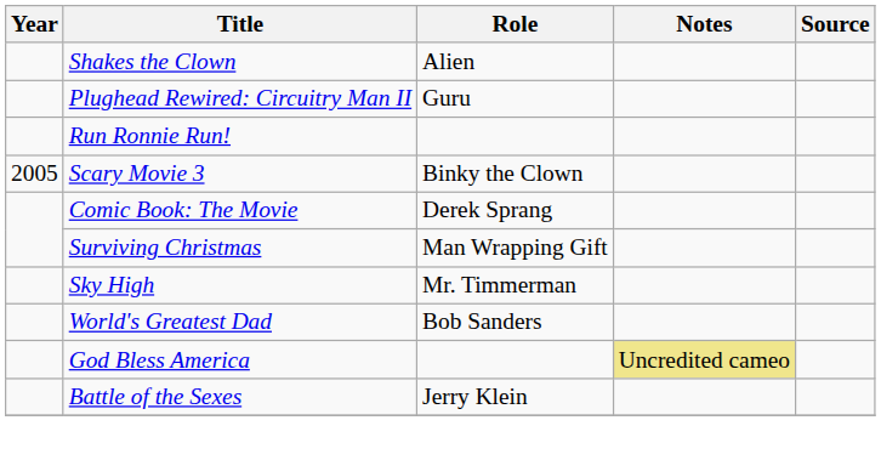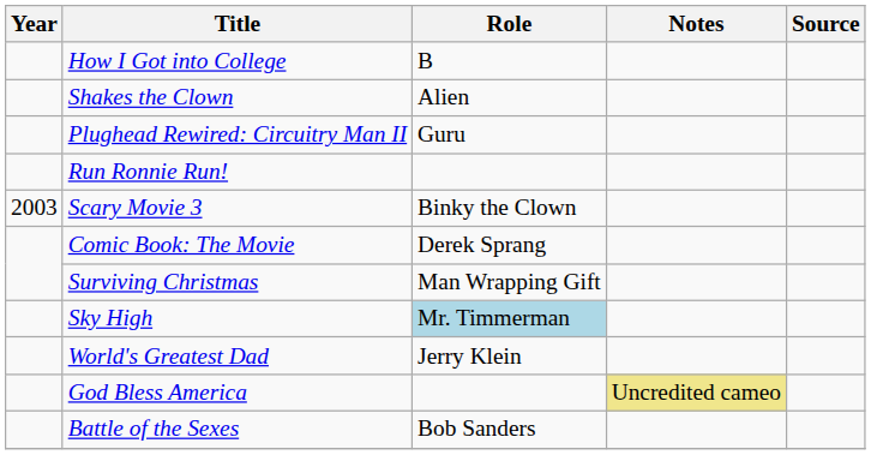+ row: How I Got into College | B
Scary Movie 3 | Year: 2005 -> 2003
Sky High | Role: no background -> lightblue background
World's Greatest Dad | Role: Bob Sanders -> Jerry Klein
Battle of the Sexes | Role: Jerry Klein -> Bob Sanders
